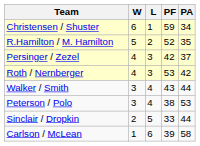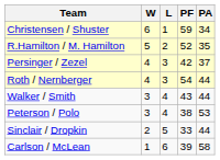Roth / Nernberger | PF: 53 -> 54
Roth / Nernberger | PA: 42 -> 44
